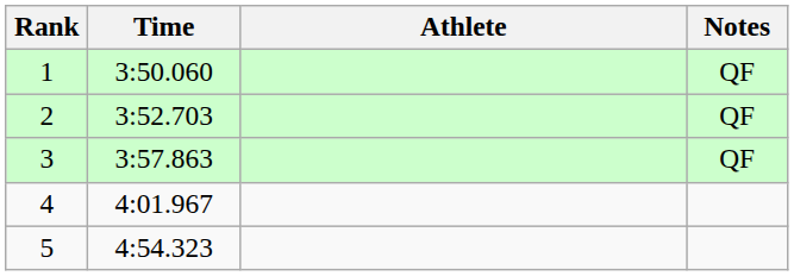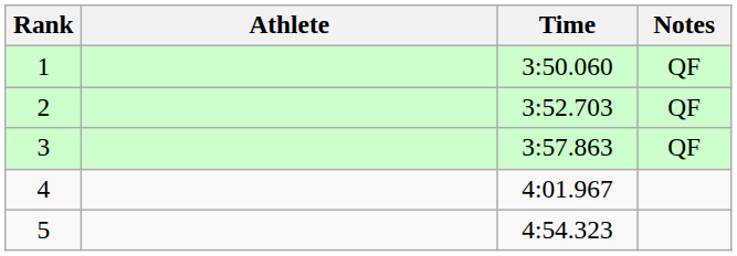columns swapped: Athlete <-> Time
